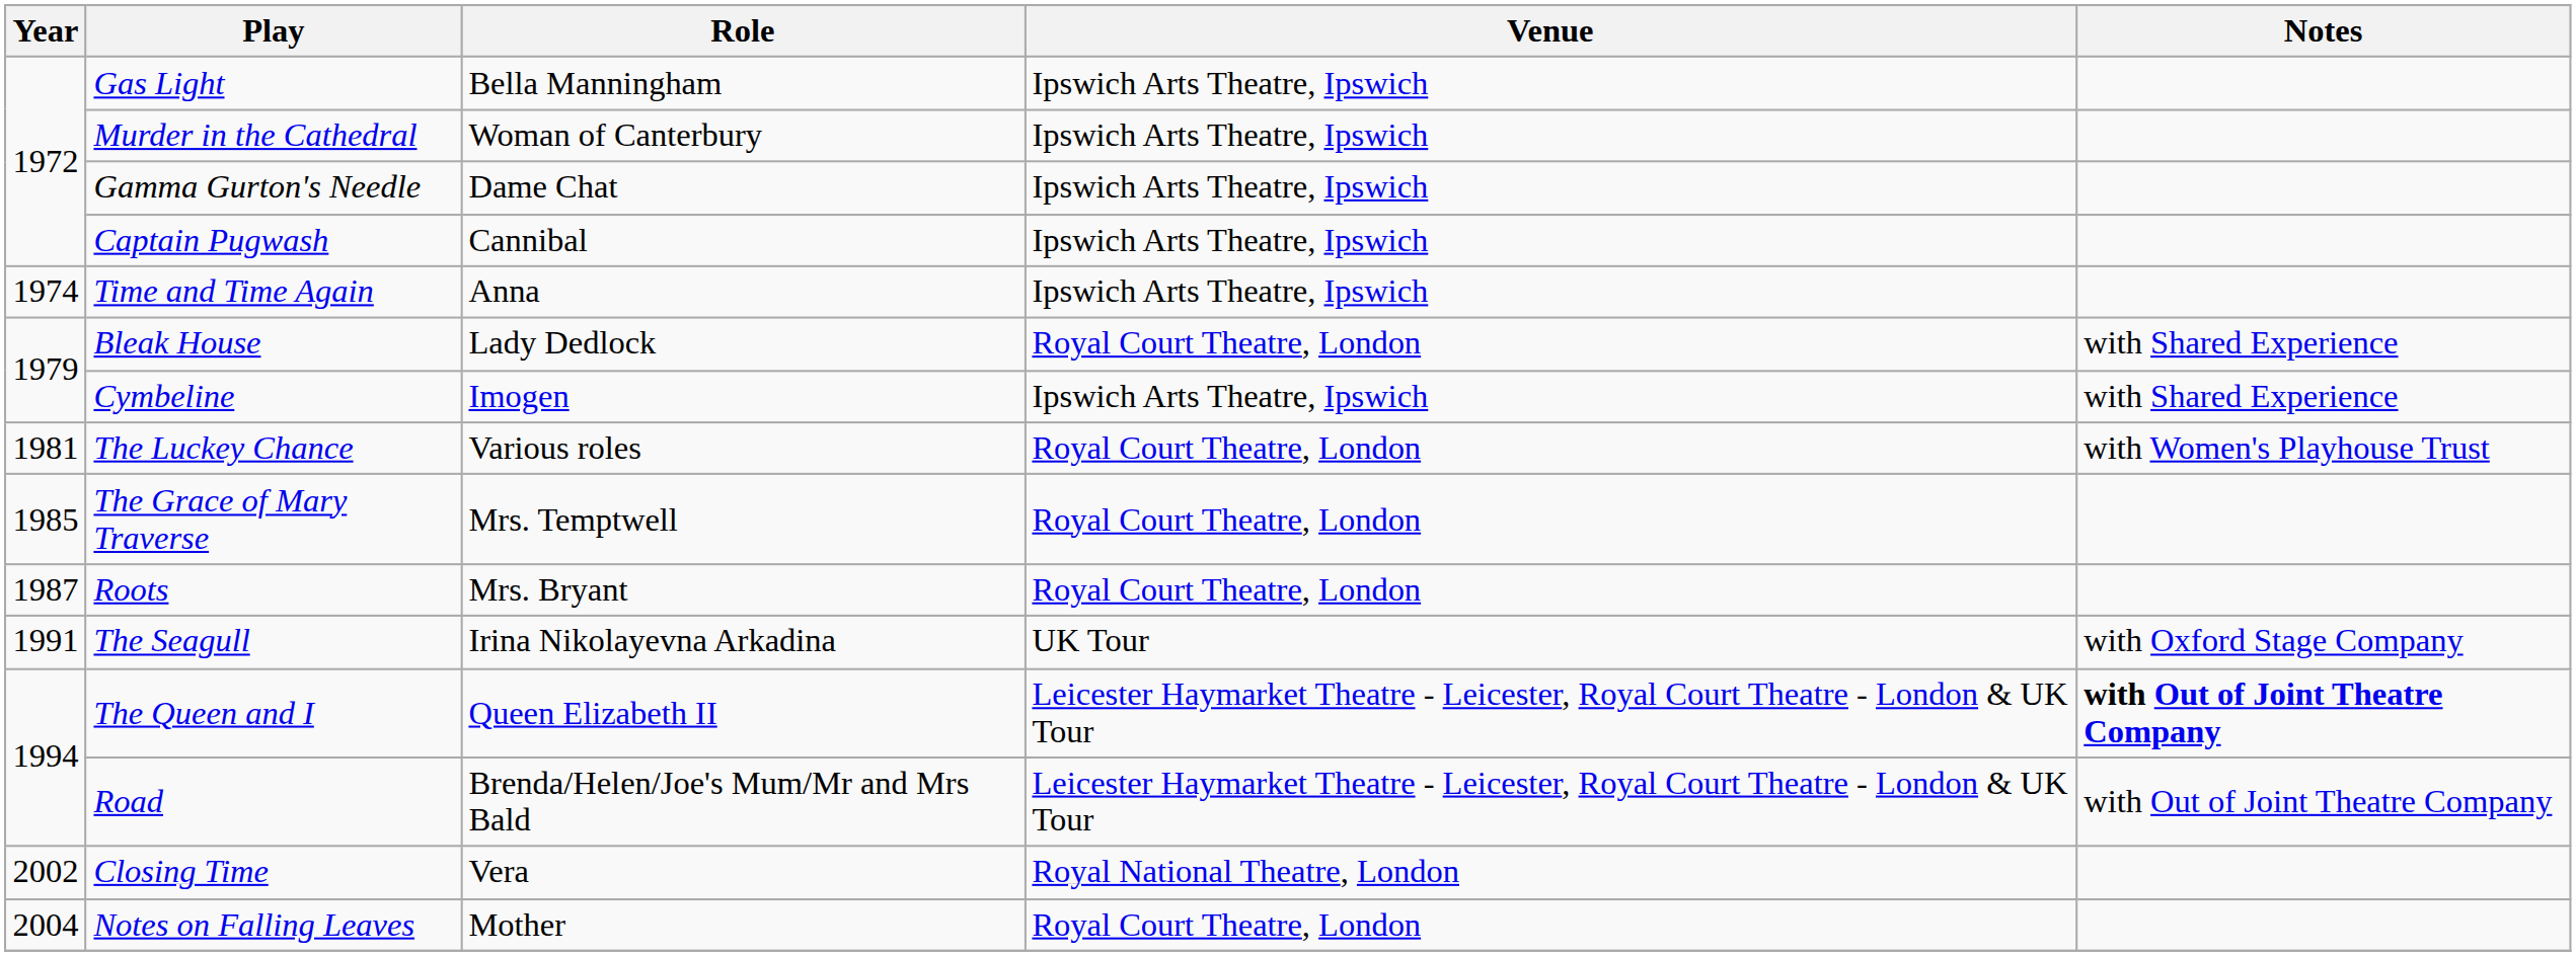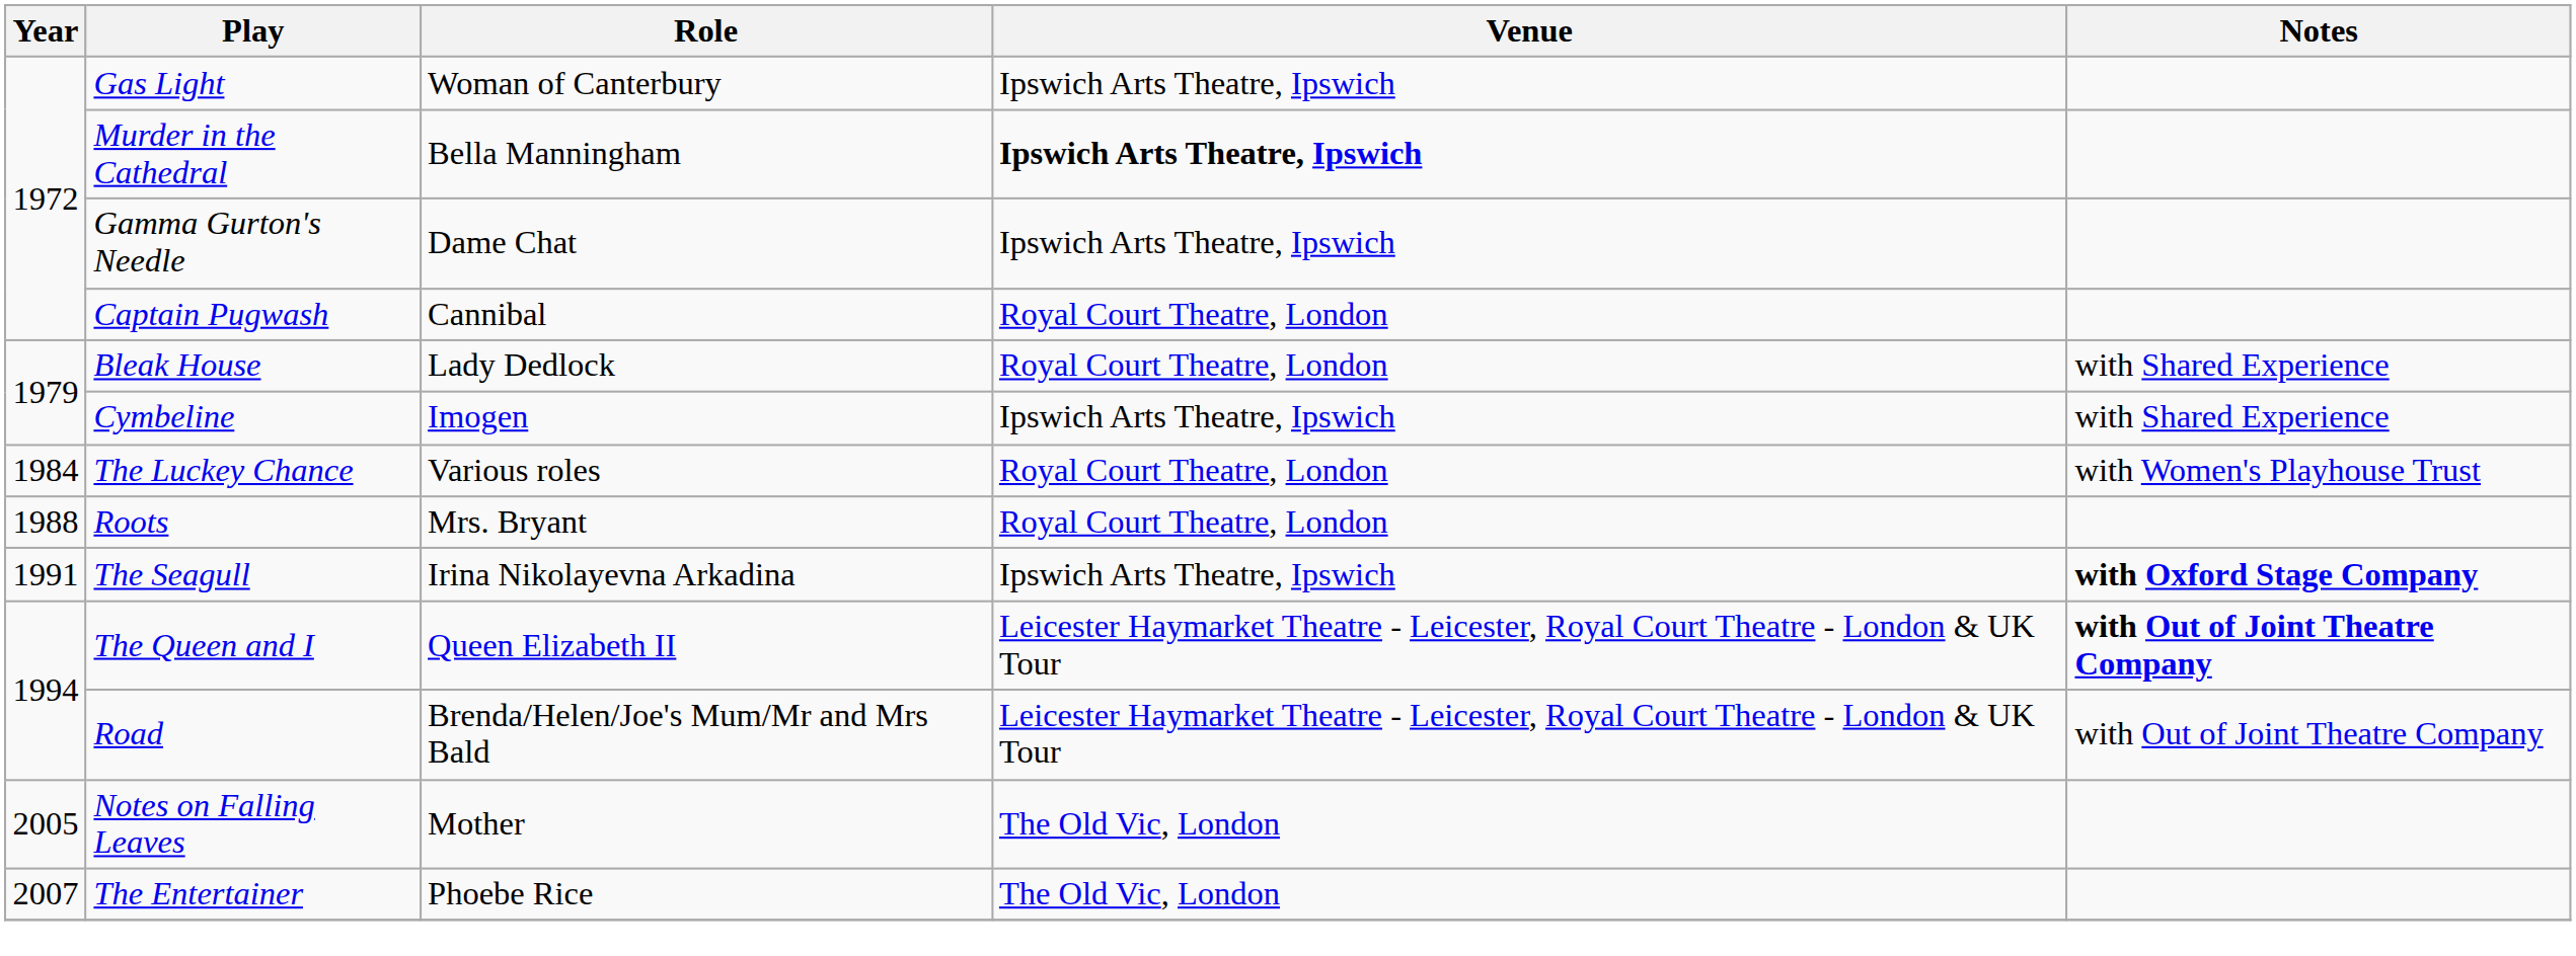Gas Light | Role: Bella Manningham -> Woman of Canterbury
Murder in the Cathedral | Role: Woman of Canterbury -> Bella Manningham
Murder in the Cathedral | Venue: normal -> bold
Captain Pugwash | Venue: Ipswich Arts Theatre, Ipswich -> Royal Court Theatre, London
- row: 1974 | Time and Time Again | Anna | Ipswich Arts Theatre, Ipswich
The Luckey Chance | Year: 1981 -> 1984
- row: 1985 | The Grace of Mary Traverse | Mrs. Temptwell | Royal Court Theatre, London
Roots | Year: 1987 -> 1988
The Seagull | Venue: UK Tour -> Ipswich Arts Theatre, Ipswich
The Seagull | Notes: normal -> bold
- row: 2002 | Closing Time | Vera | Royal National Theatre, London
Notes on Falling Leaves | Year: 2004 -> 2005
Notes on Falling Leaves | Venue: Royal Court Theatre, London -> The Old Vic, London
+ row: 2007 | The Entertainer | Phoebe Rice | The Old Vic, London
